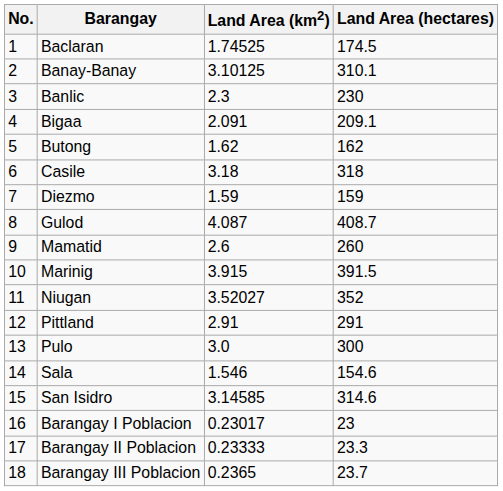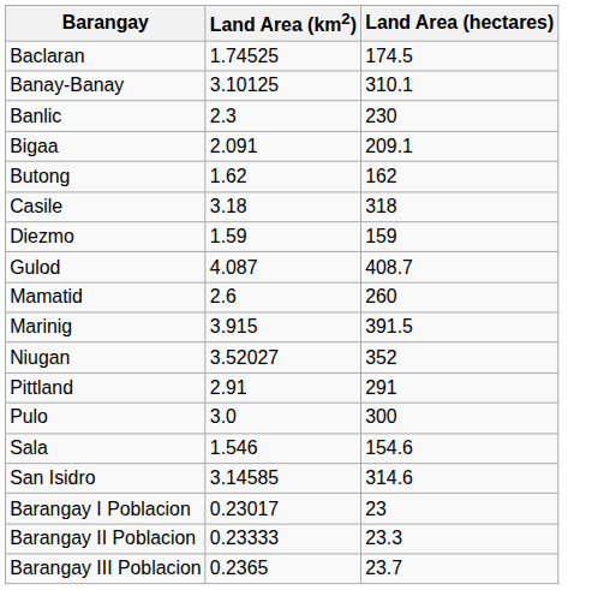- column: No. | 1 | 2 | 3 | 4 | 5 | 6 | 7 | 8 | 9 | 10 | 11 | 12 | 13 | 14 | 15 | 16 | 17 | 18
